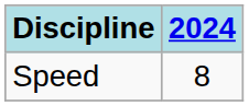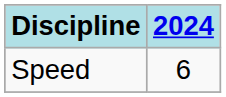Speed | 2024: 8 -> 6
